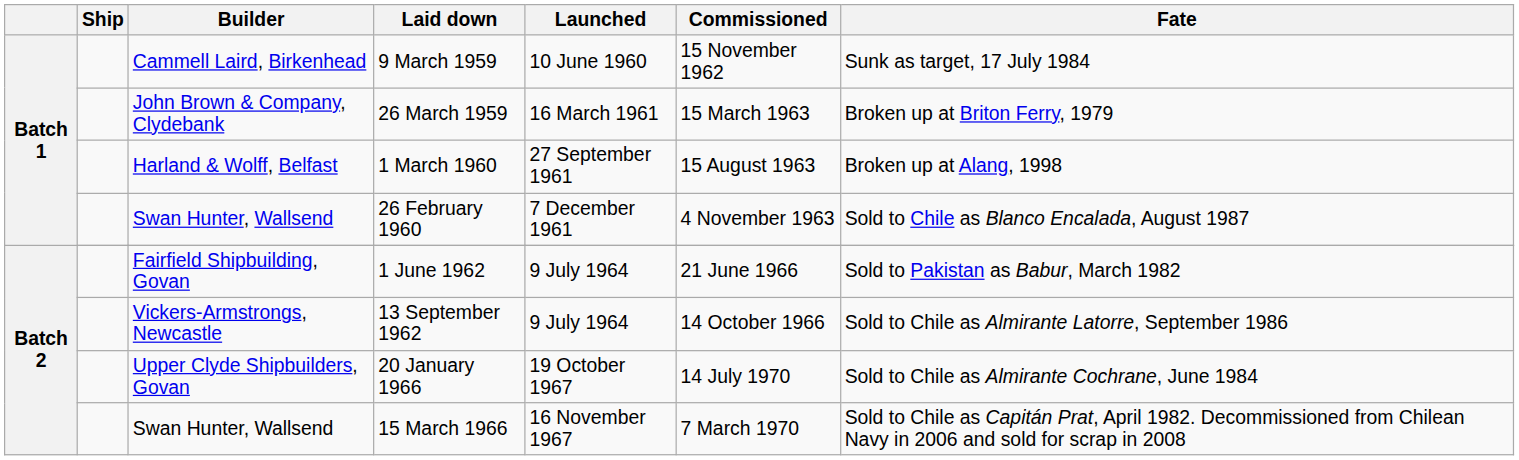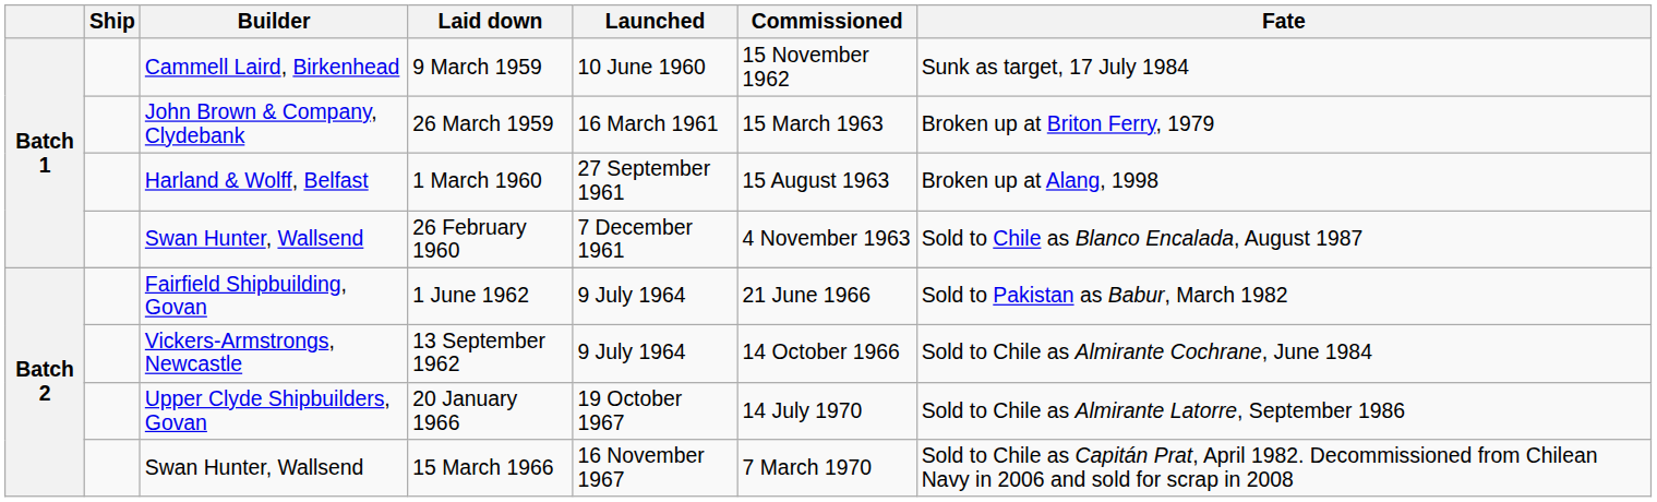13 September 1962 | Fate: Sold to Chile as Almirante Latorre, September 1986 -> Sold to Chile as Almirante Cochrane, June 1984
20 January 1966 | Fate: Sold to Chile as Almirante Cochrane, June 1984 -> Sold to Chile as Almirante Latorre, September 1986
